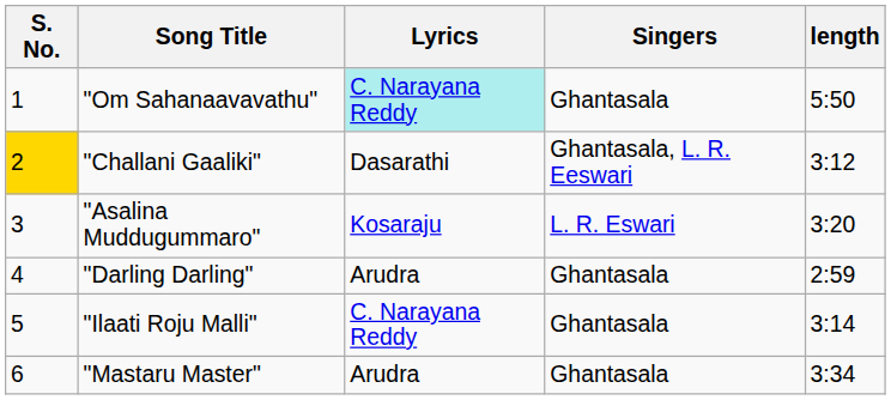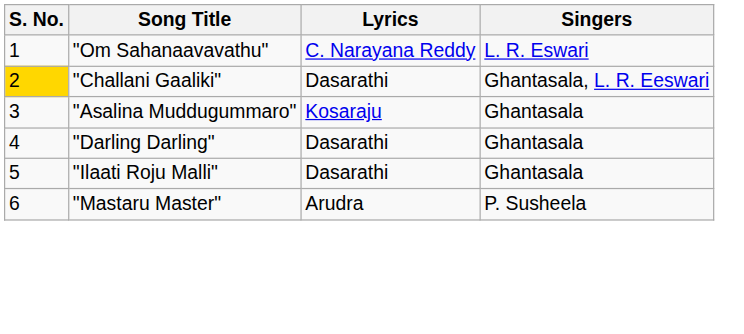- column: length | 5:50 | 3:12 | 3:20 | 2:59 | 3:14 | 3:34
"Om Sahanaavavathu" | Lyrics: paleturquoise background -> no background
"Om Sahanaavavathu" | Singers: Ghantasala -> L. R. Eswari
"Asalina Muddugummaro" | Singers: L. R. Eswari -> Ghantasala
"Darling Darling" | Lyrics: Arudra -> Dasarathi
"Ilaati Roju Malli" | Lyrics: C. Narayana Reddy -> Dasarathi
"Mastaru Master" | Singers: Ghantasala -> P. Susheela
